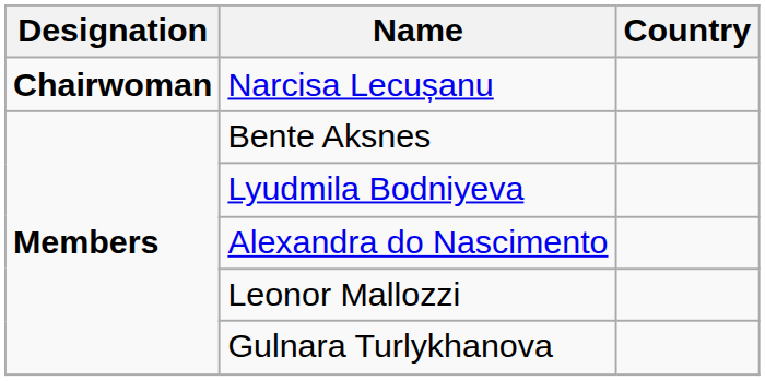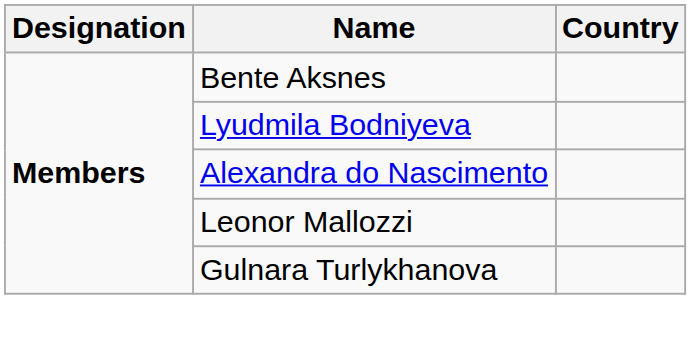- row: Chairwoman | Narcisa Lecușanu
